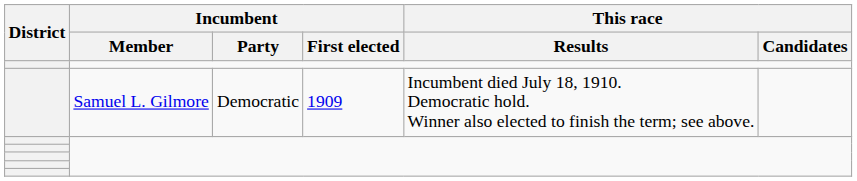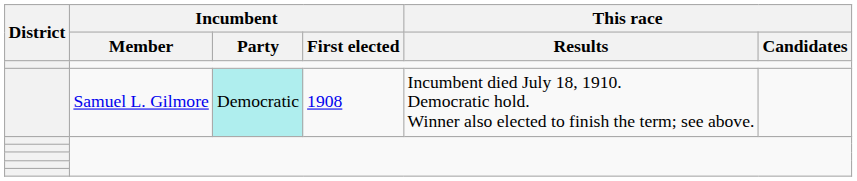Samuel L. Gilmore | Incumbent / Party: no background -> paleturquoise background
Samuel L. Gilmore | Incumbent / First elected: 1909 -> 1908
